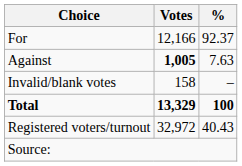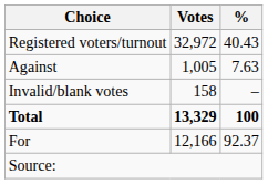rows swapped: For <-> Registered voters/turnout
Against | Votes: bold -> normal
